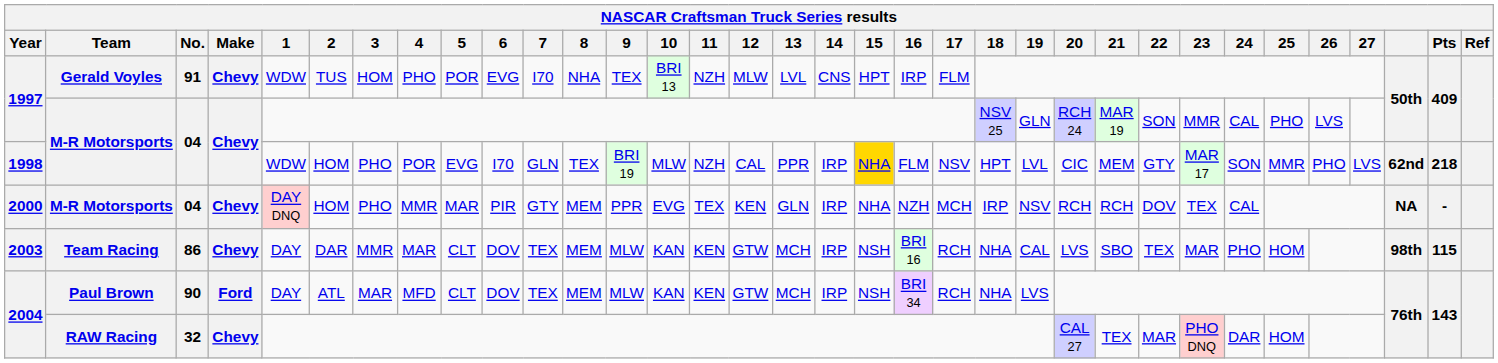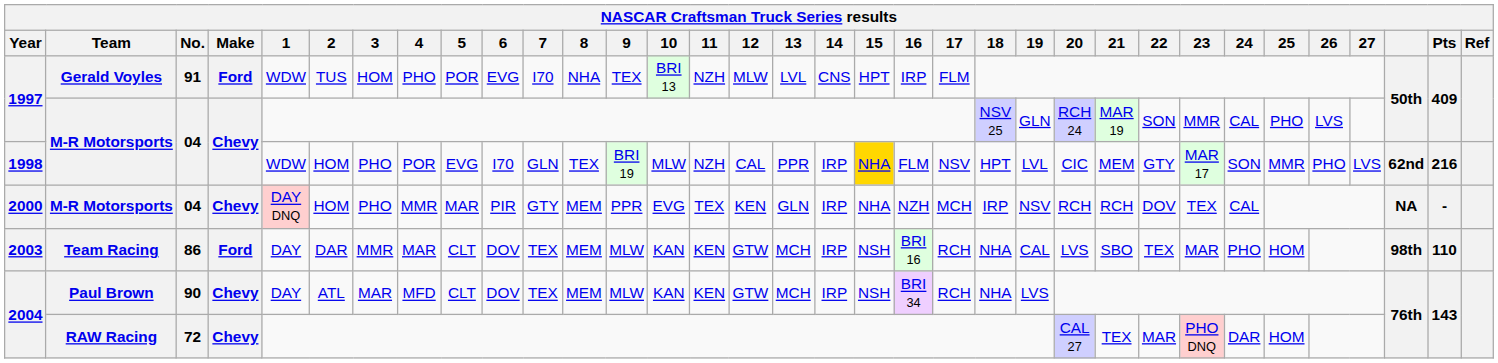1997 / Gerald Voyles | Make: Chevy -> Ford
1998 | Pts: 218 -> 216
2003 | Make: Chevy -> Ford
2003 | Pts: 115 -> 110
2004 / Paul Brown | Make: Ford -> Chevy
2004 / RAW Racing | No.: 32 -> 72
